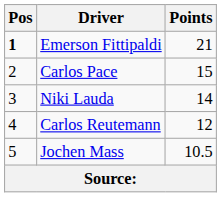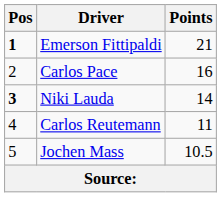Carlos Pace | Points: 15 -> 16
Niki Lauda | Pos: normal -> bold
Carlos Reutemann | Points: 12 -> 11
